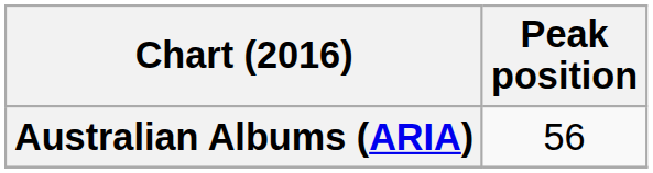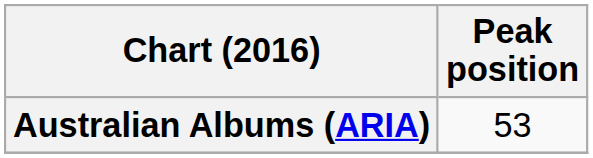Australian Albums (ARIA) | Peak position: 56 -> 53
